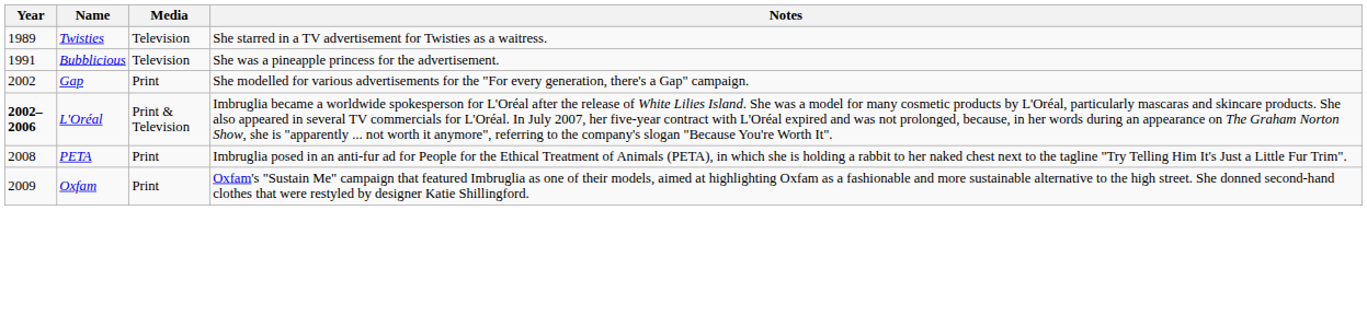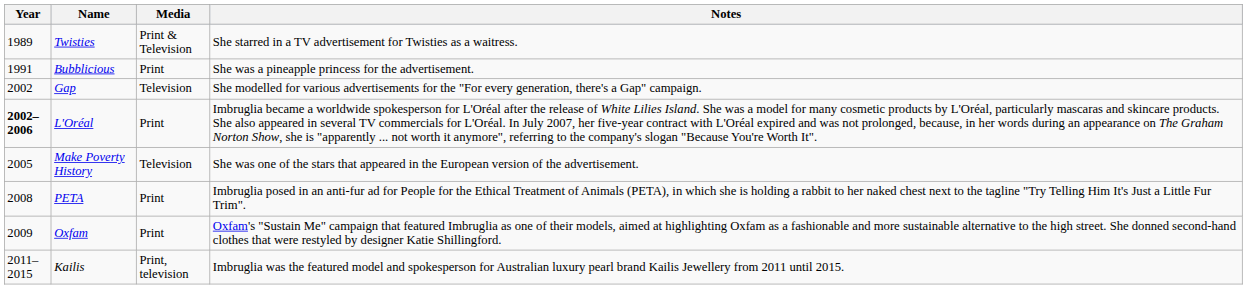Twisties | Media: Television -> Print & Television
Bubblicious | Media: Television -> Print
Gap | Media: Print -> Television
L'Oréal | Media: Print & Television -> Print
+ row: 2005 | Make Poverty History | Television | She was one of the stars that appeared in the European version of the advertisement.
+ row: 2011–2015 | Kailis | Print, television | Imbruglia was the featured model and spokesperson for Australian luxury pearl brand Kailis Jewellery from 2011 until 2015.
